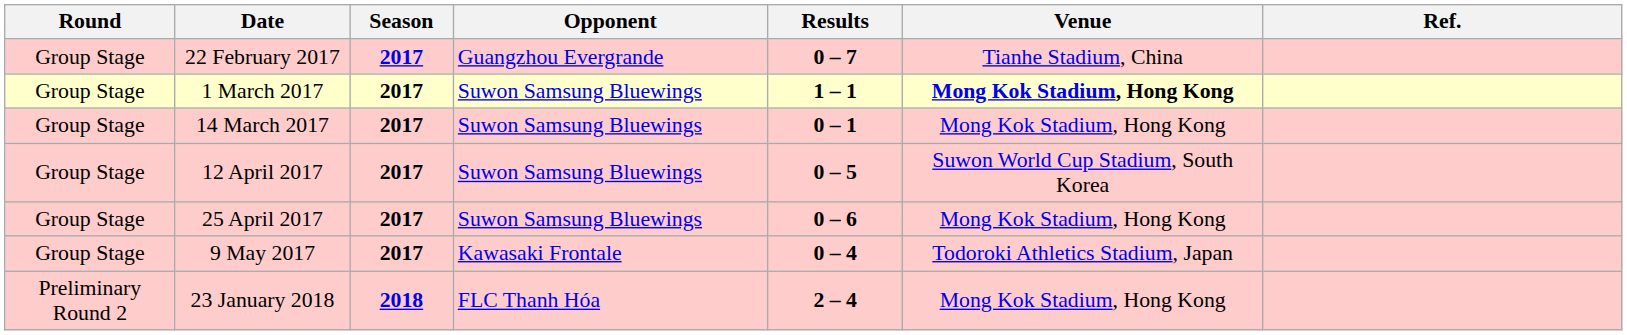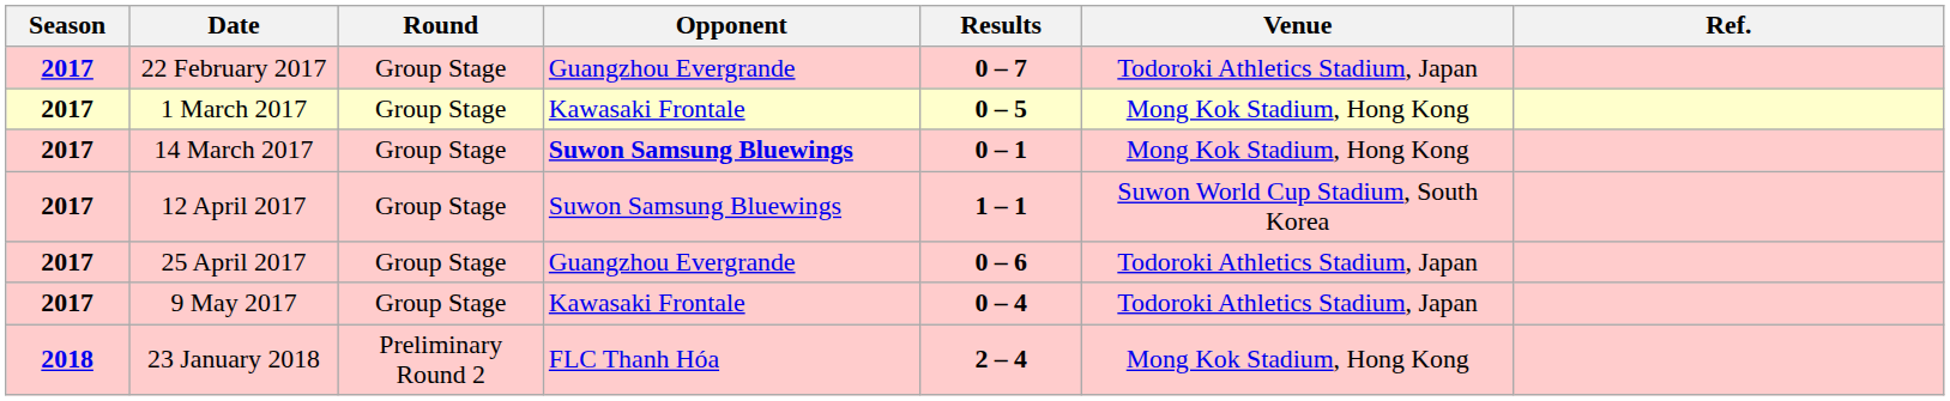columns swapped: Season <-> Round
22 February 2017 | Venue: Tianhe Stadium, China -> Todoroki Athletics Stadium, Japan
1 March 2017 | Opponent: Suwon Samsung Bluewings -> Kawasaki Frontale
1 March 2017 | Results: 1 – 1 -> 0 – 5
1 March 2017 | Venue: bold -> normal
14 March 2017 | Opponent: normal -> bold
12 April 2017 | Results: 0 – 5 -> 1 – 1
25 April 2017 | Opponent: Suwon Samsung Bluewings -> Guangzhou Evergrande
25 April 2017 | Venue: Mong Kok Stadium, Hong Kong -> Todoroki Athletics Stadium, Japan
